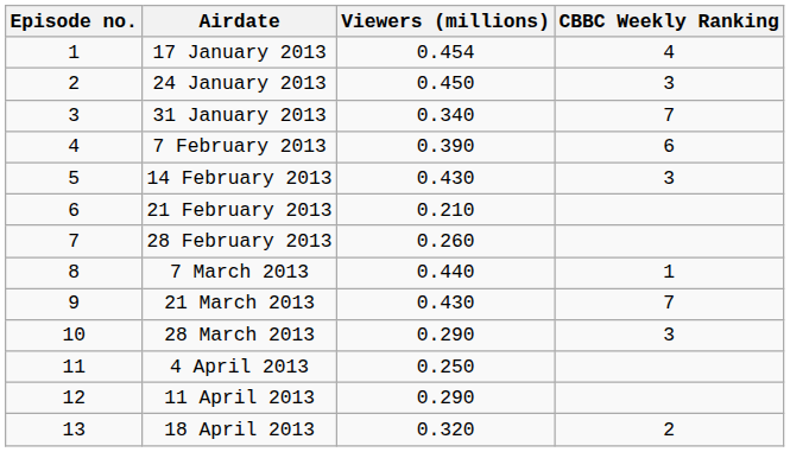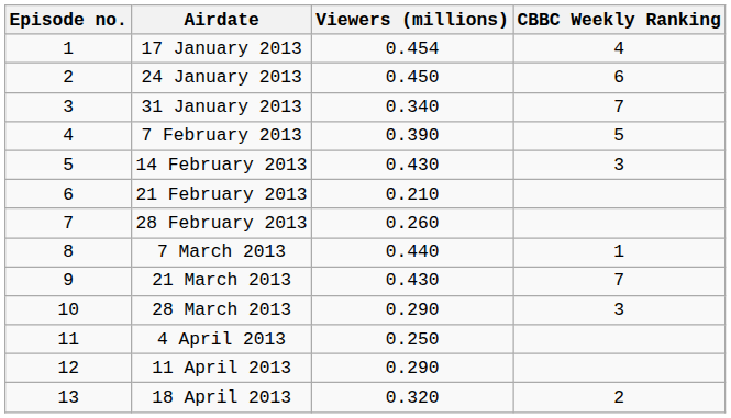24 January 2013 | CBBC Weekly Ranking: 3 -> 6
7 February 2013 | CBBC Weekly Ranking: 6 -> 5
